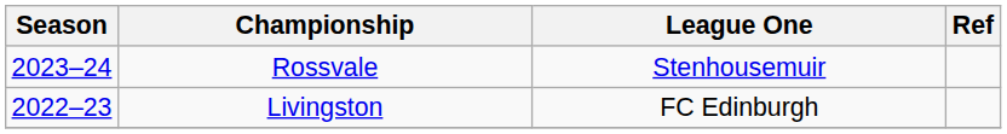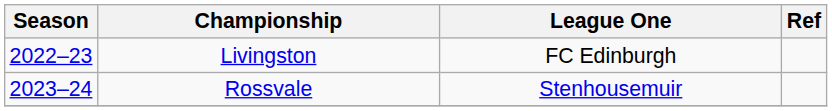rows swapped: Livingston <-> Rossvale
